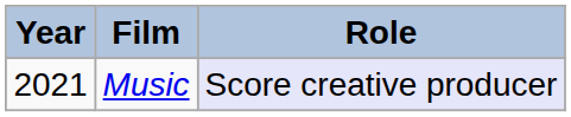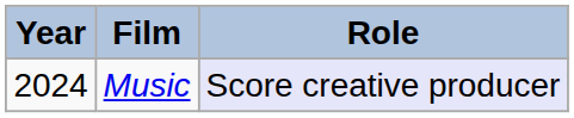Music | Year: 2021 -> 2024
